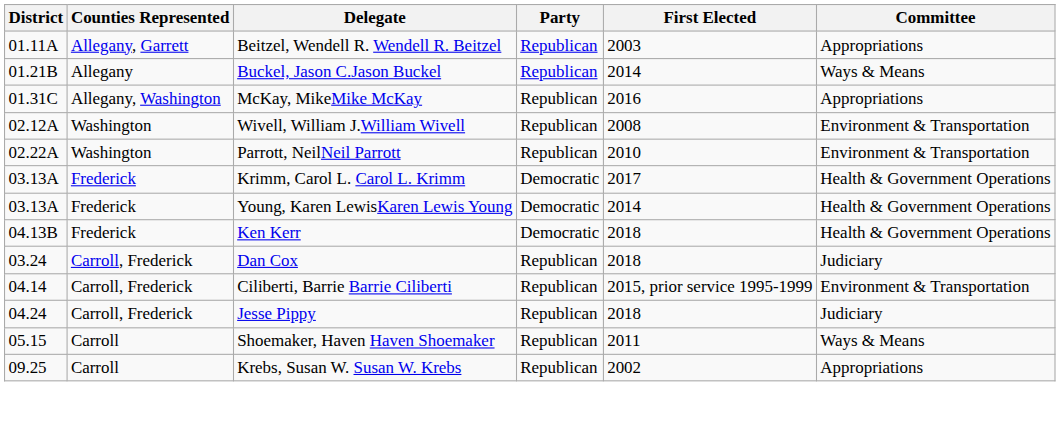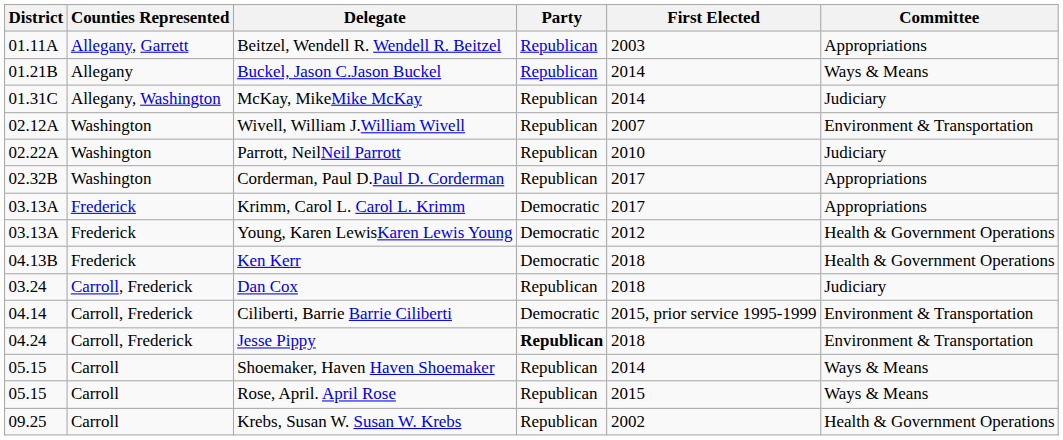McKay, MikeMike McKay | First Elected: 2016 -> 2014
McKay, MikeMike McKay | Committee: Appropriations -> Judiciary
Wivell, William J.William Wivell | First Elected: 2008 -> 2007
Parrott, NeilNeil Parrott | Committee: Environment & Transportation -> Judiciary
+ row: 02.32B | Washington | Corderman, Paul D.Paul D. Corderman | Republican | 2017 | Appropriations
Krimm, Carol L. Carol L. Krimm | Committee: Health & Government Operations -> Appropriations
Young, Karen LewisKaren Lewis Young | First Elected: 2014 -> 2012
Ciliberti, Barrie Barrie Ciliberti | Party: Republican -> Democratic
Jesse Pippy | Party: normal -> bold
Jesse Pippy | Committee: Judiciary -> Environment & Transportation
Shoemaker, Haven Haven Shoemaker | First Elected: 2011 -> 2014
+ row: 05.15 | Carroll | Rose, April. April Rose | Republican | 2015 | Ways & Means
Krebs, Susan W. Susan W. Krebs | Committee: Appropriations -> Health & Government Operations
